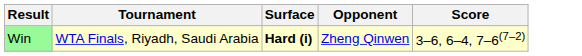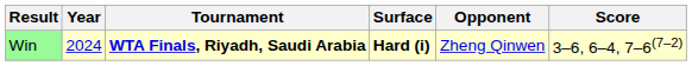+ column: Year | 2024
Win | Tournament: normal -> bold
